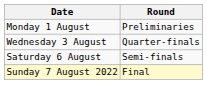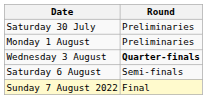+ row: Saturday 30 July | Preliminaries
Wednesday 3 August | Round: normal -> bold
